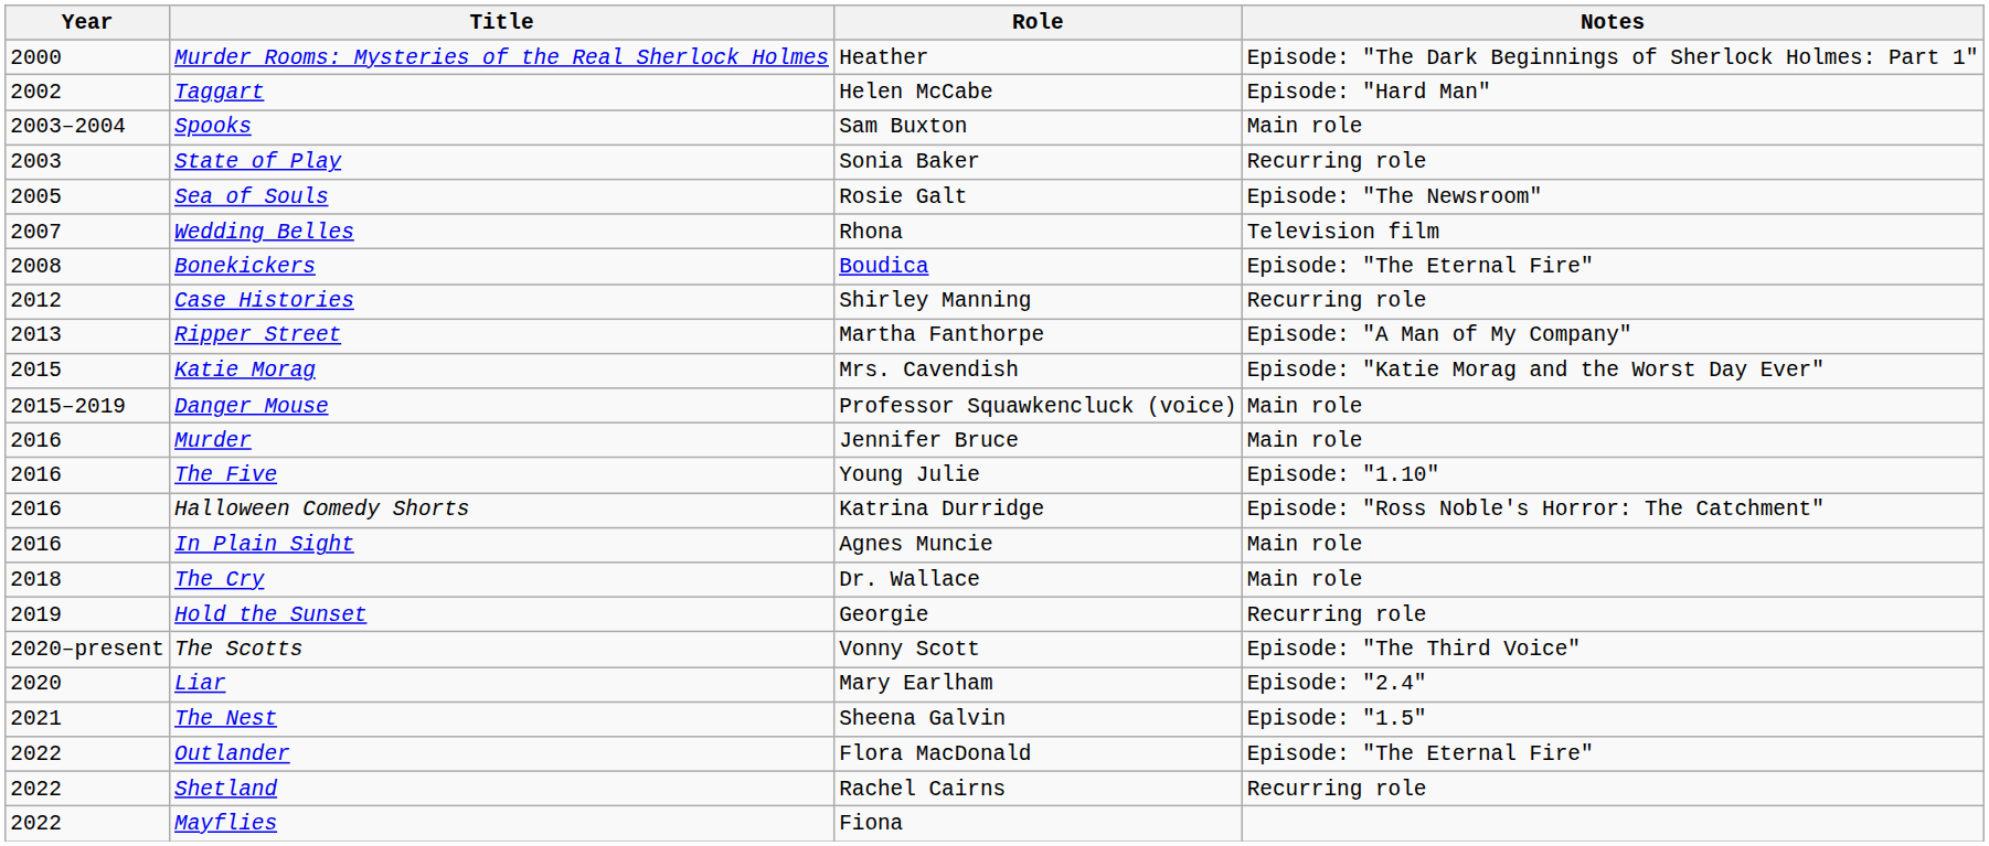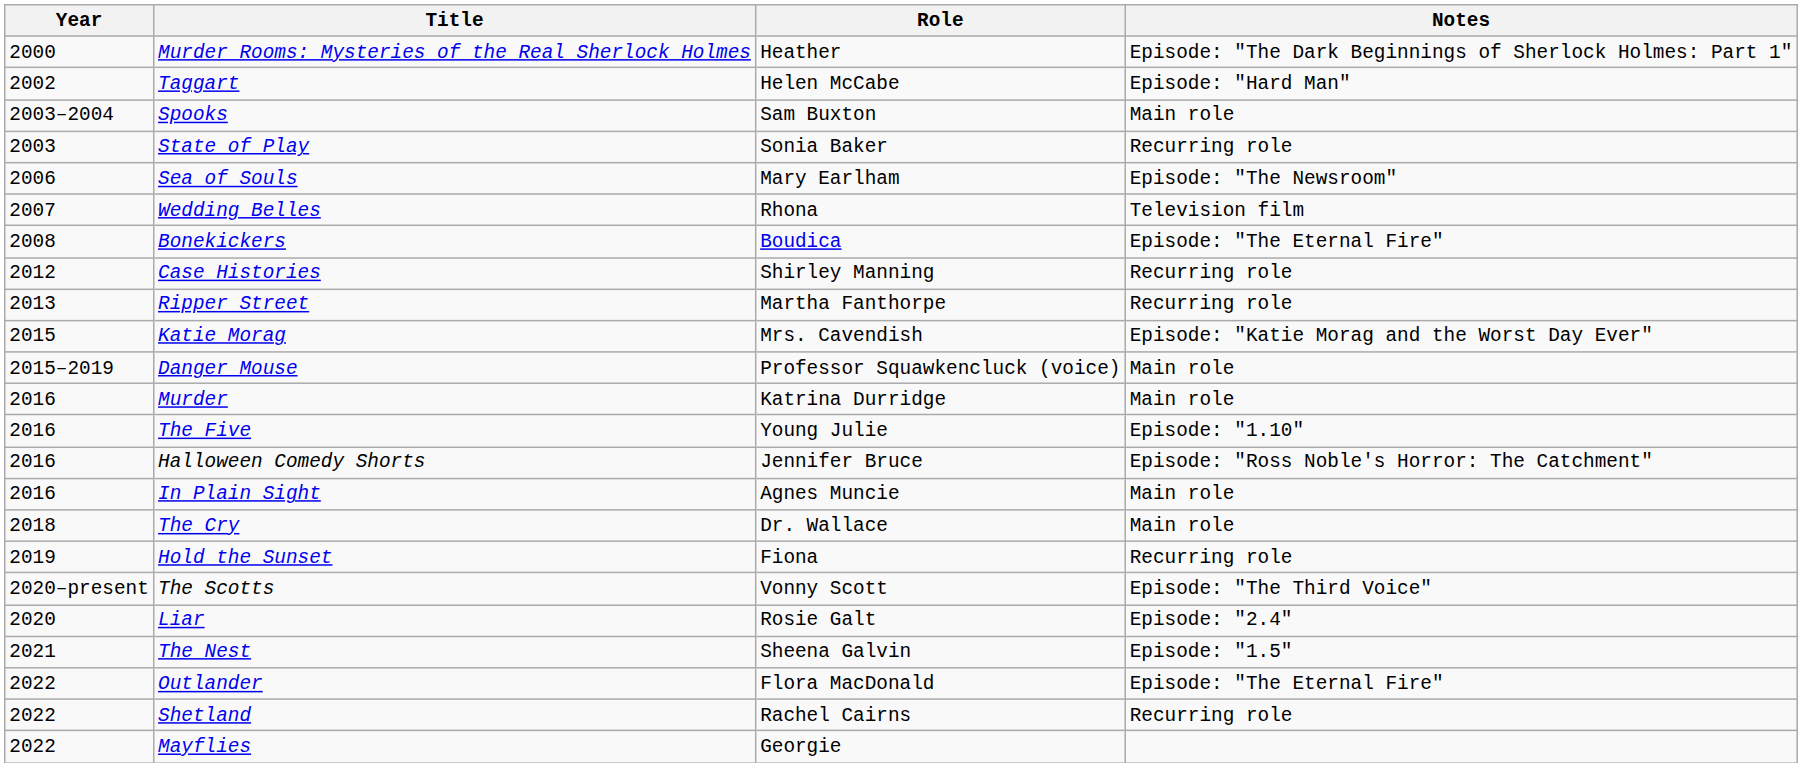Sea of Souls | Year: 2005 -> 2006
Sea of Souls | Role: Rosie Galt -> Mary Earlham
Ripper Street | Notes: Episode: "A Man of My Company" -> Recurring role
Murder | Role: Jennifer Bruce -> Katrina Durridge
Halloween Comedy Shorts | Role: Katrina Durridge -> Jennifer Bruce
Hold the Sunset | Role: Georgie -> Fiona
Liar | Role: Mary Earlham -> Rosie Galt
Mayflies | Role: Fiona -> Georgie
